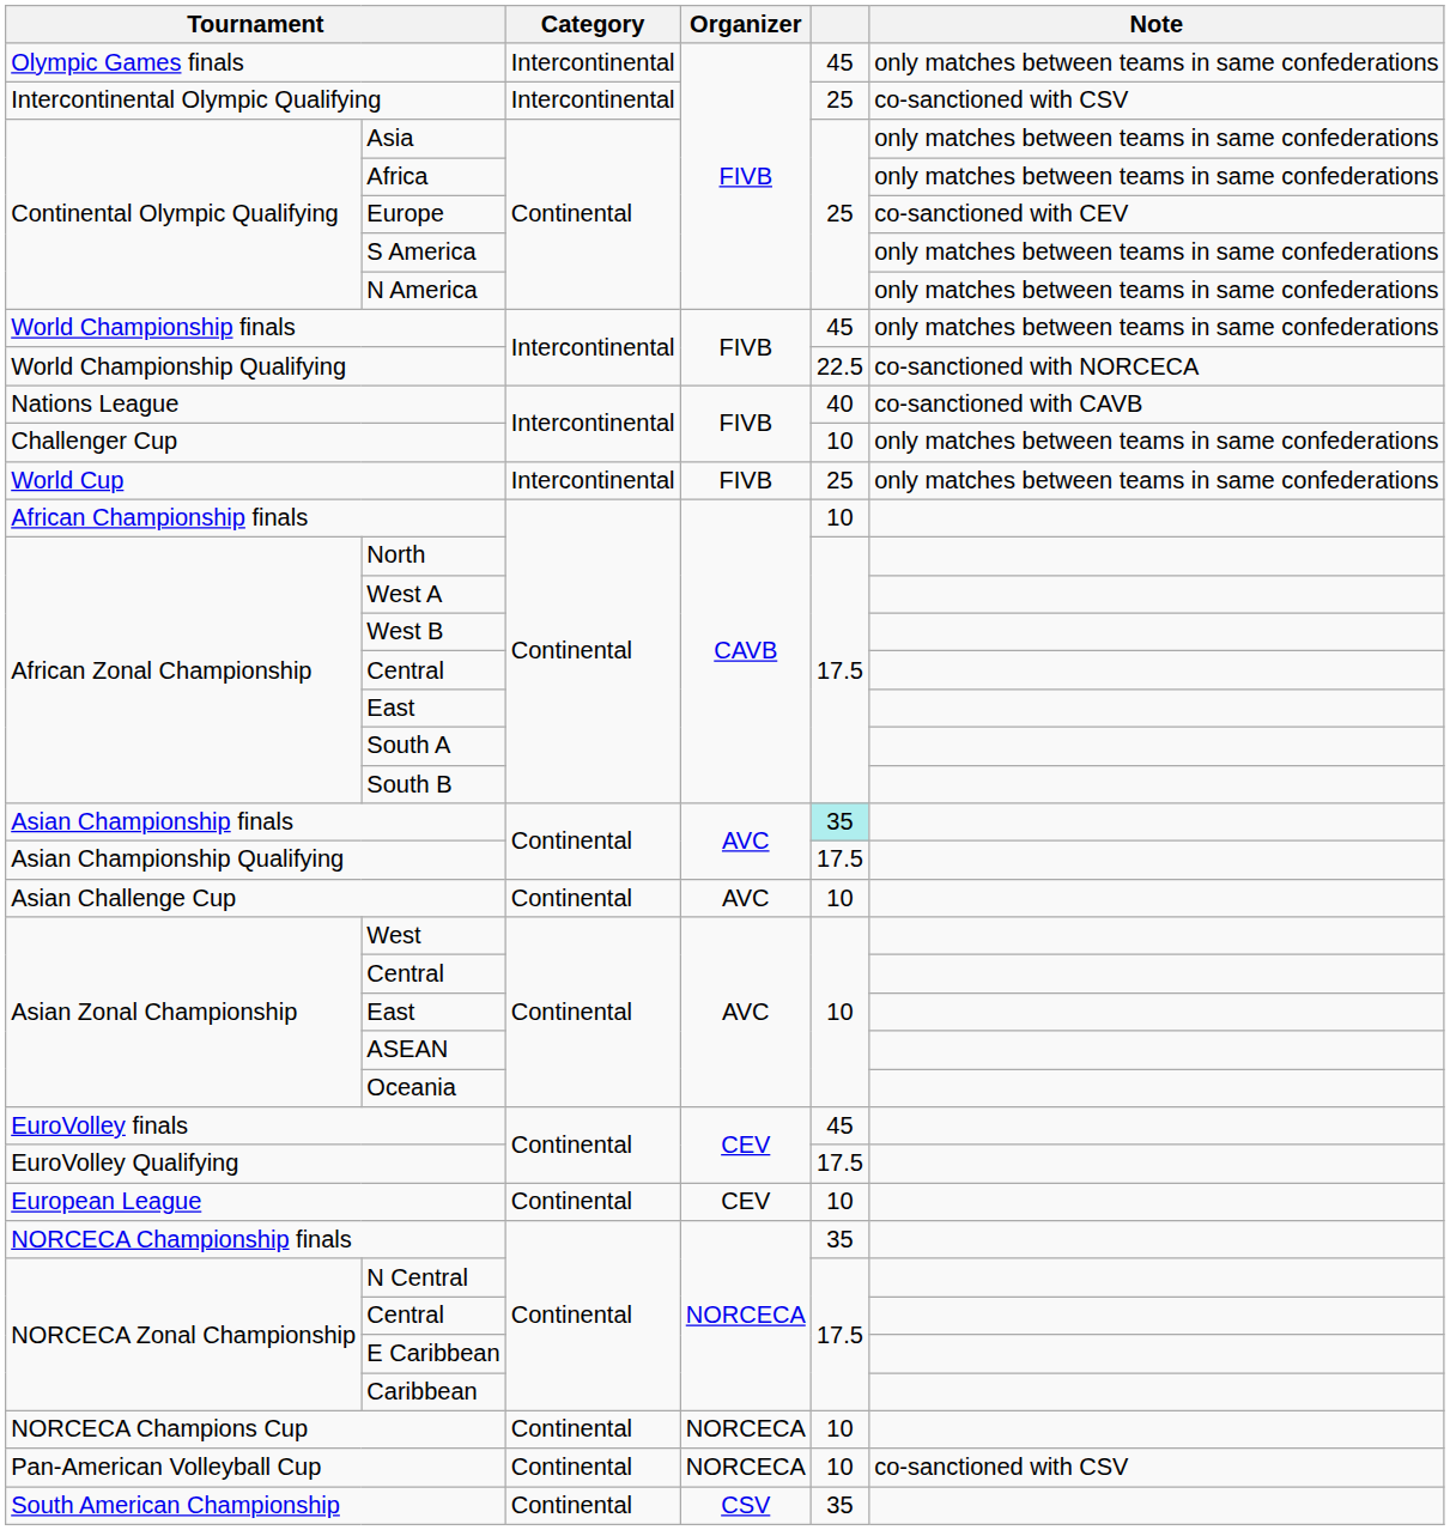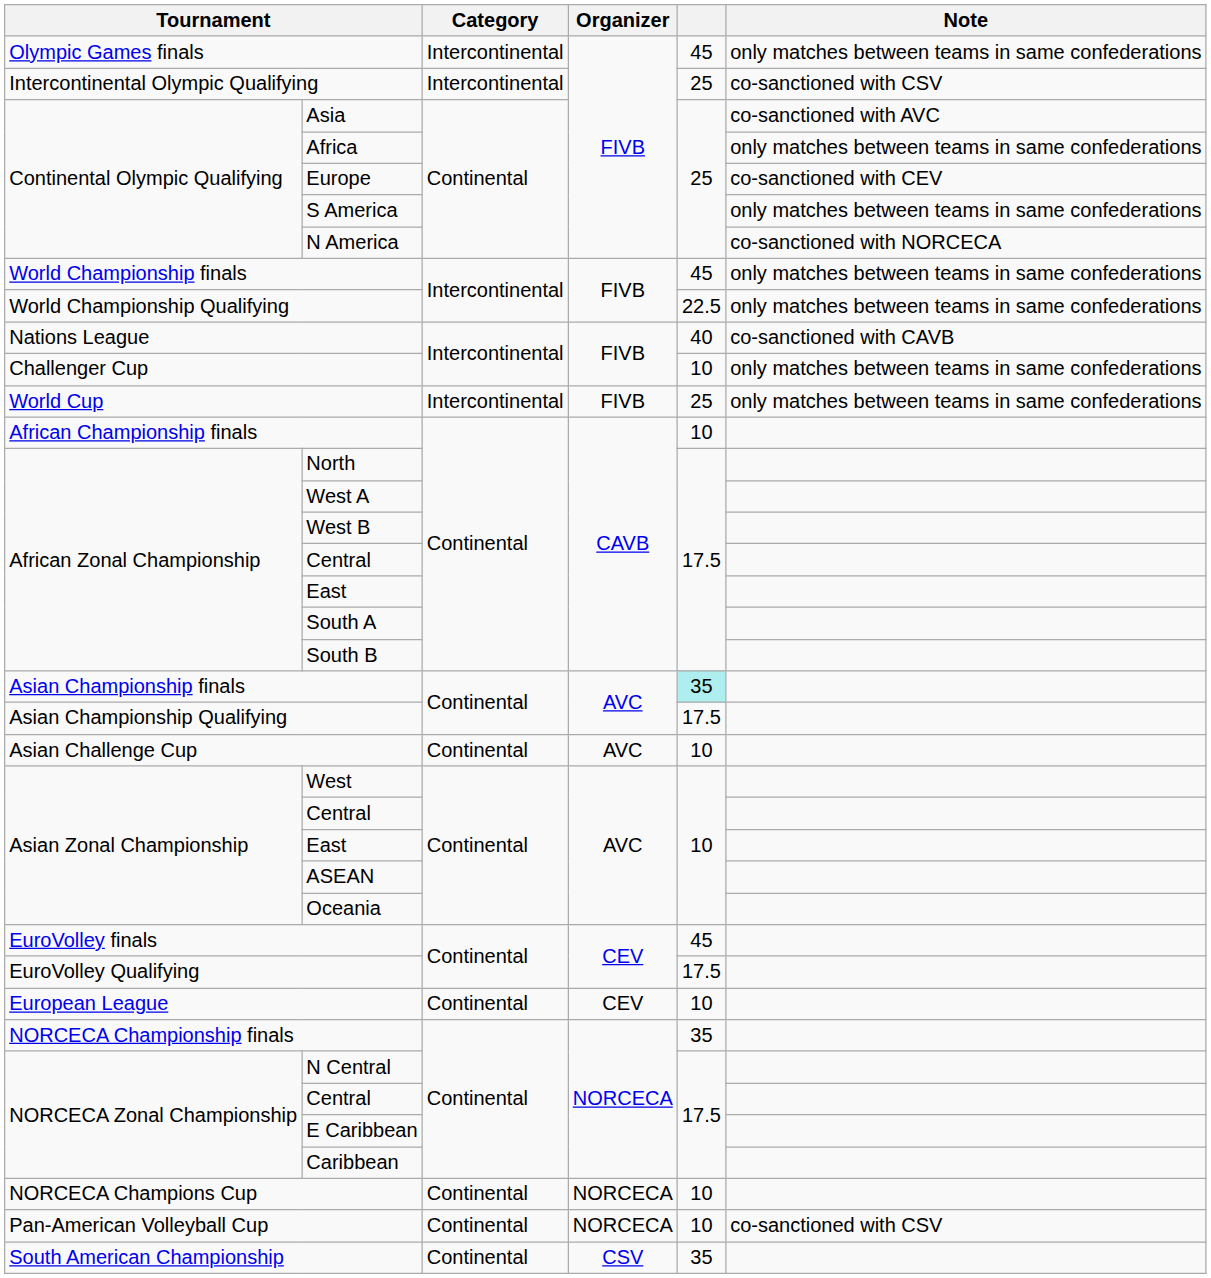Asia | Note: only matches between teams in same confederations -> co-sanctioned with AVC
N America | Note: only matches between teams in same confederations -> co-sanctioned with NORCECA
World Championship Qualifying | Note: co-sanctioned with NORCECA -> only matches between teams in same confederations
